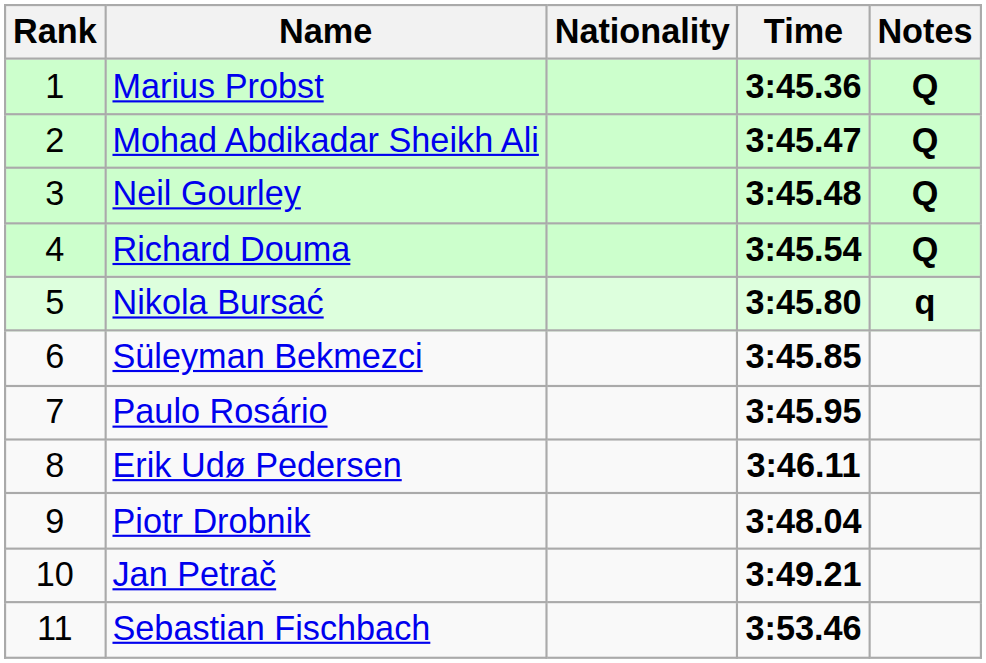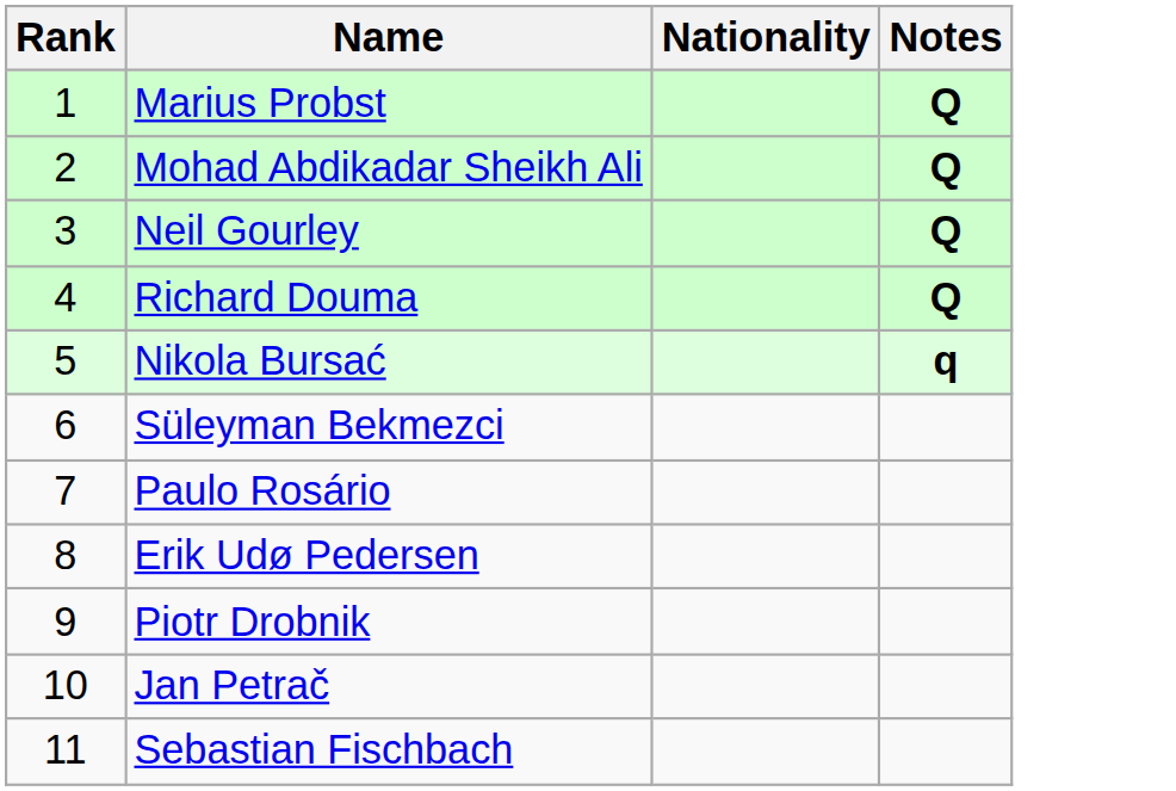- column: Time | 3:45.36 | 3:45.47 | 3:45.48 | 3:45.54 | 3:45.80 | 3:45.85 | 3:45.95 | 3:46.11 | 3:48.04 | 3:49.21 | 3:53.46
